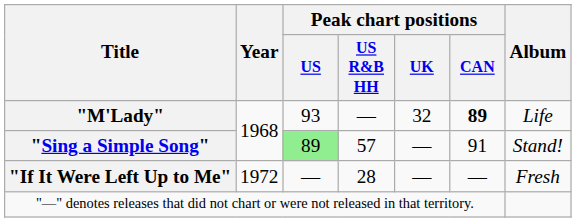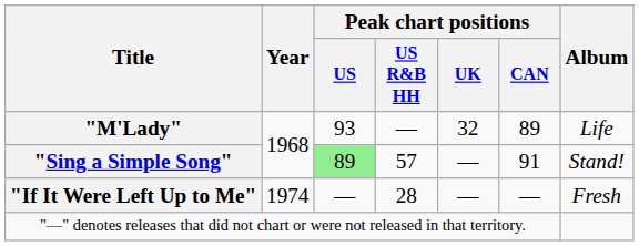"M'Lady" | Peak chart positions / CAN: bold -> normal
"If It Were Left Up to Me" | Year: 1972 -> 1974
